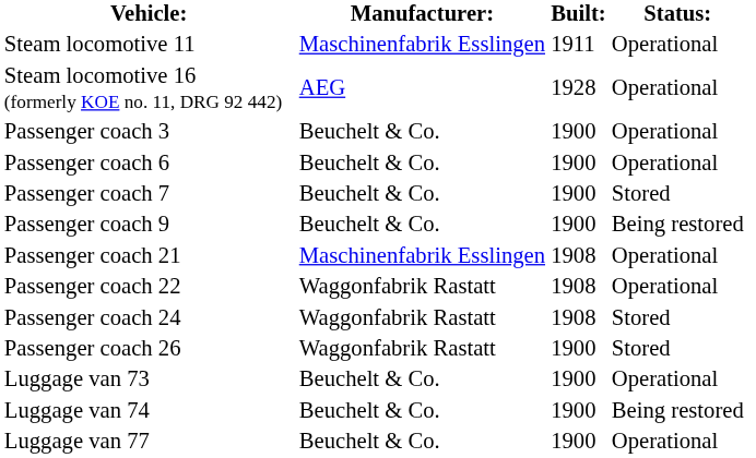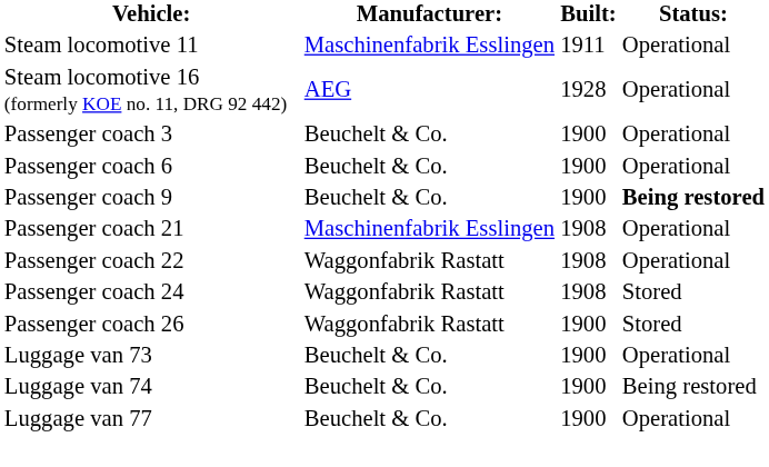- row: Passenger coach 7 | Beuchelt & Co. | 1900 | Stored
Passenger coach 9 | Status:: normal -> bold
